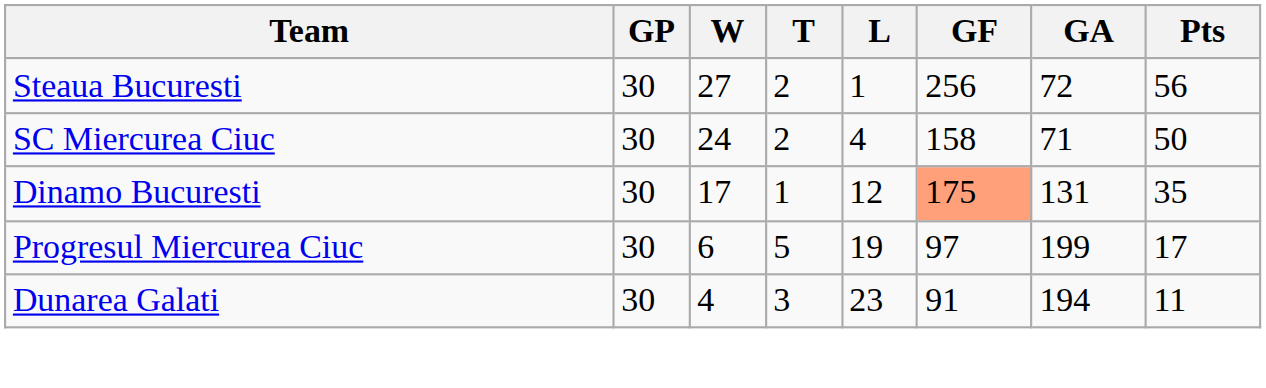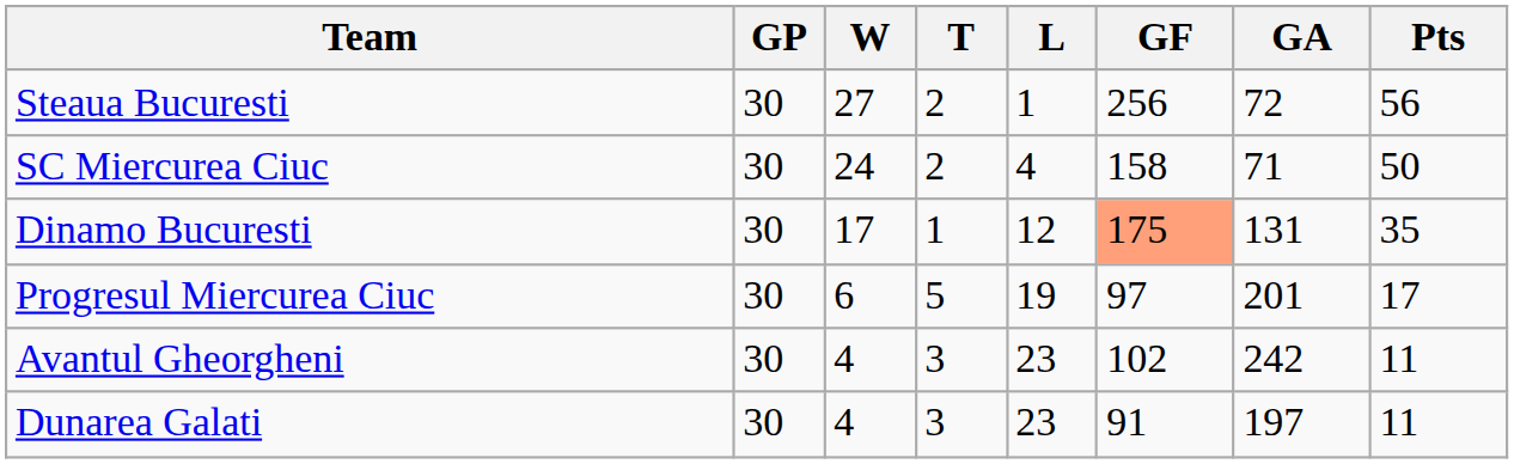Progresul Miercurea Ciuc | GA: 199 -> 201
+ row: Avantul Gheorgheni | 30 | 4 | 3 | 23 | 102 | 242 | 11
Dunarea Galati | GA: 194 -> 197
